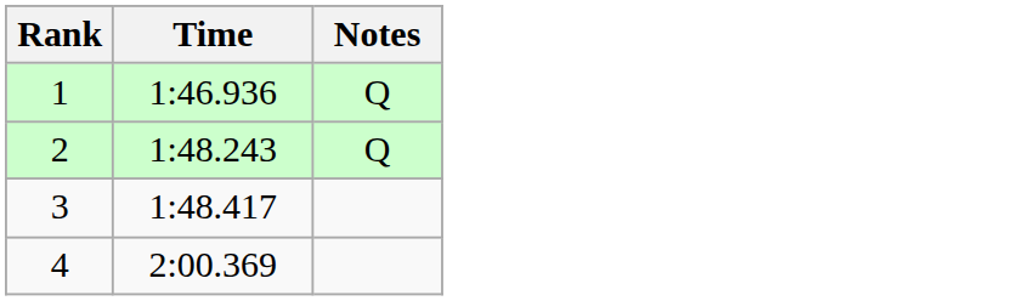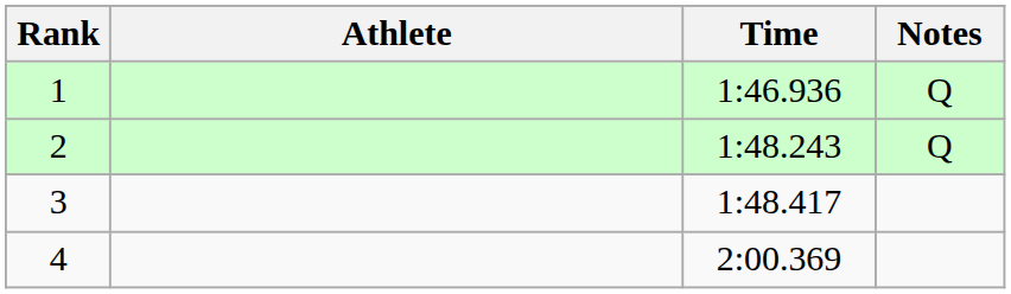+ column: Athlete
